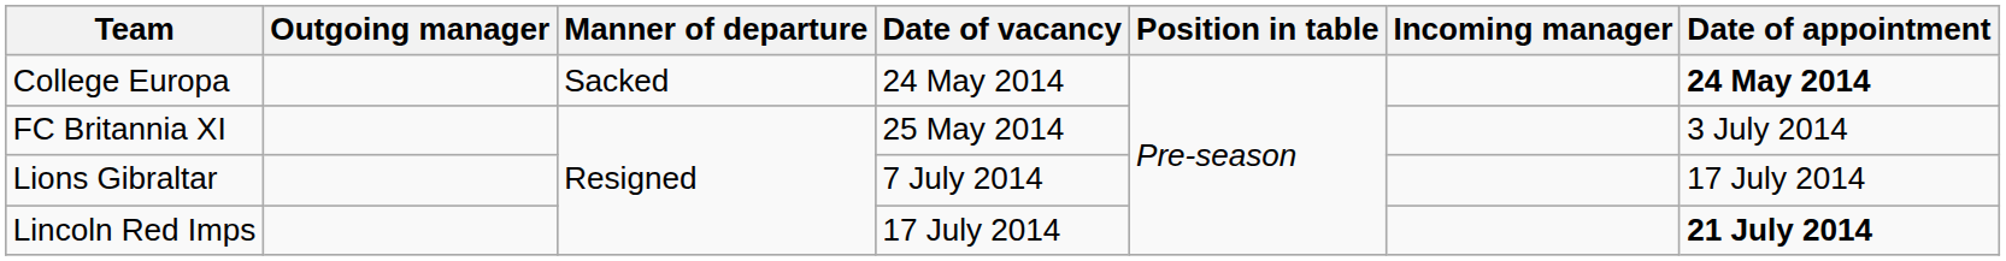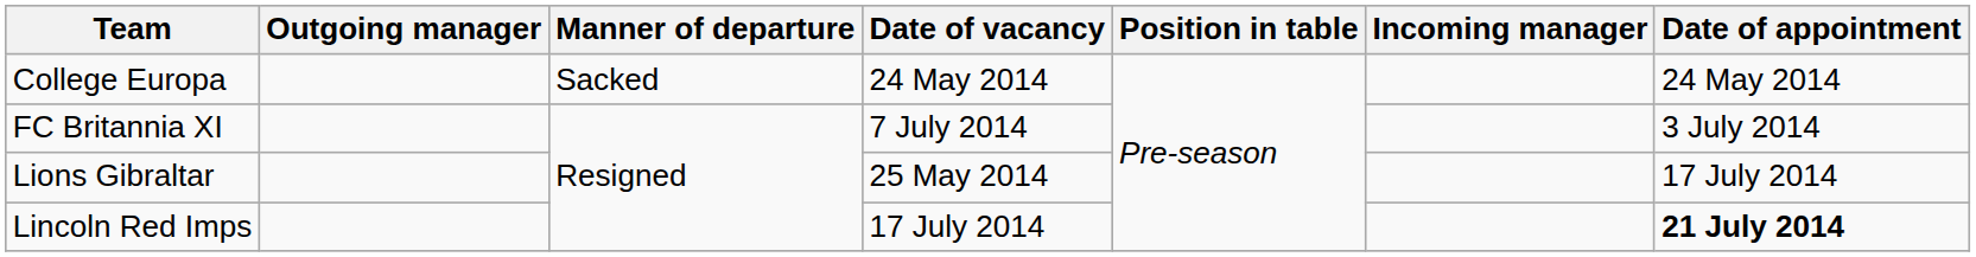College Europa | Date of appointment: bold -> normal
FC Britannia XI | Date of vacancy: 25 May 2014 -> 7 July 2014
Lions Gibraltar | Date of vacancy: 7 July 2014 -> 25 May 2014
